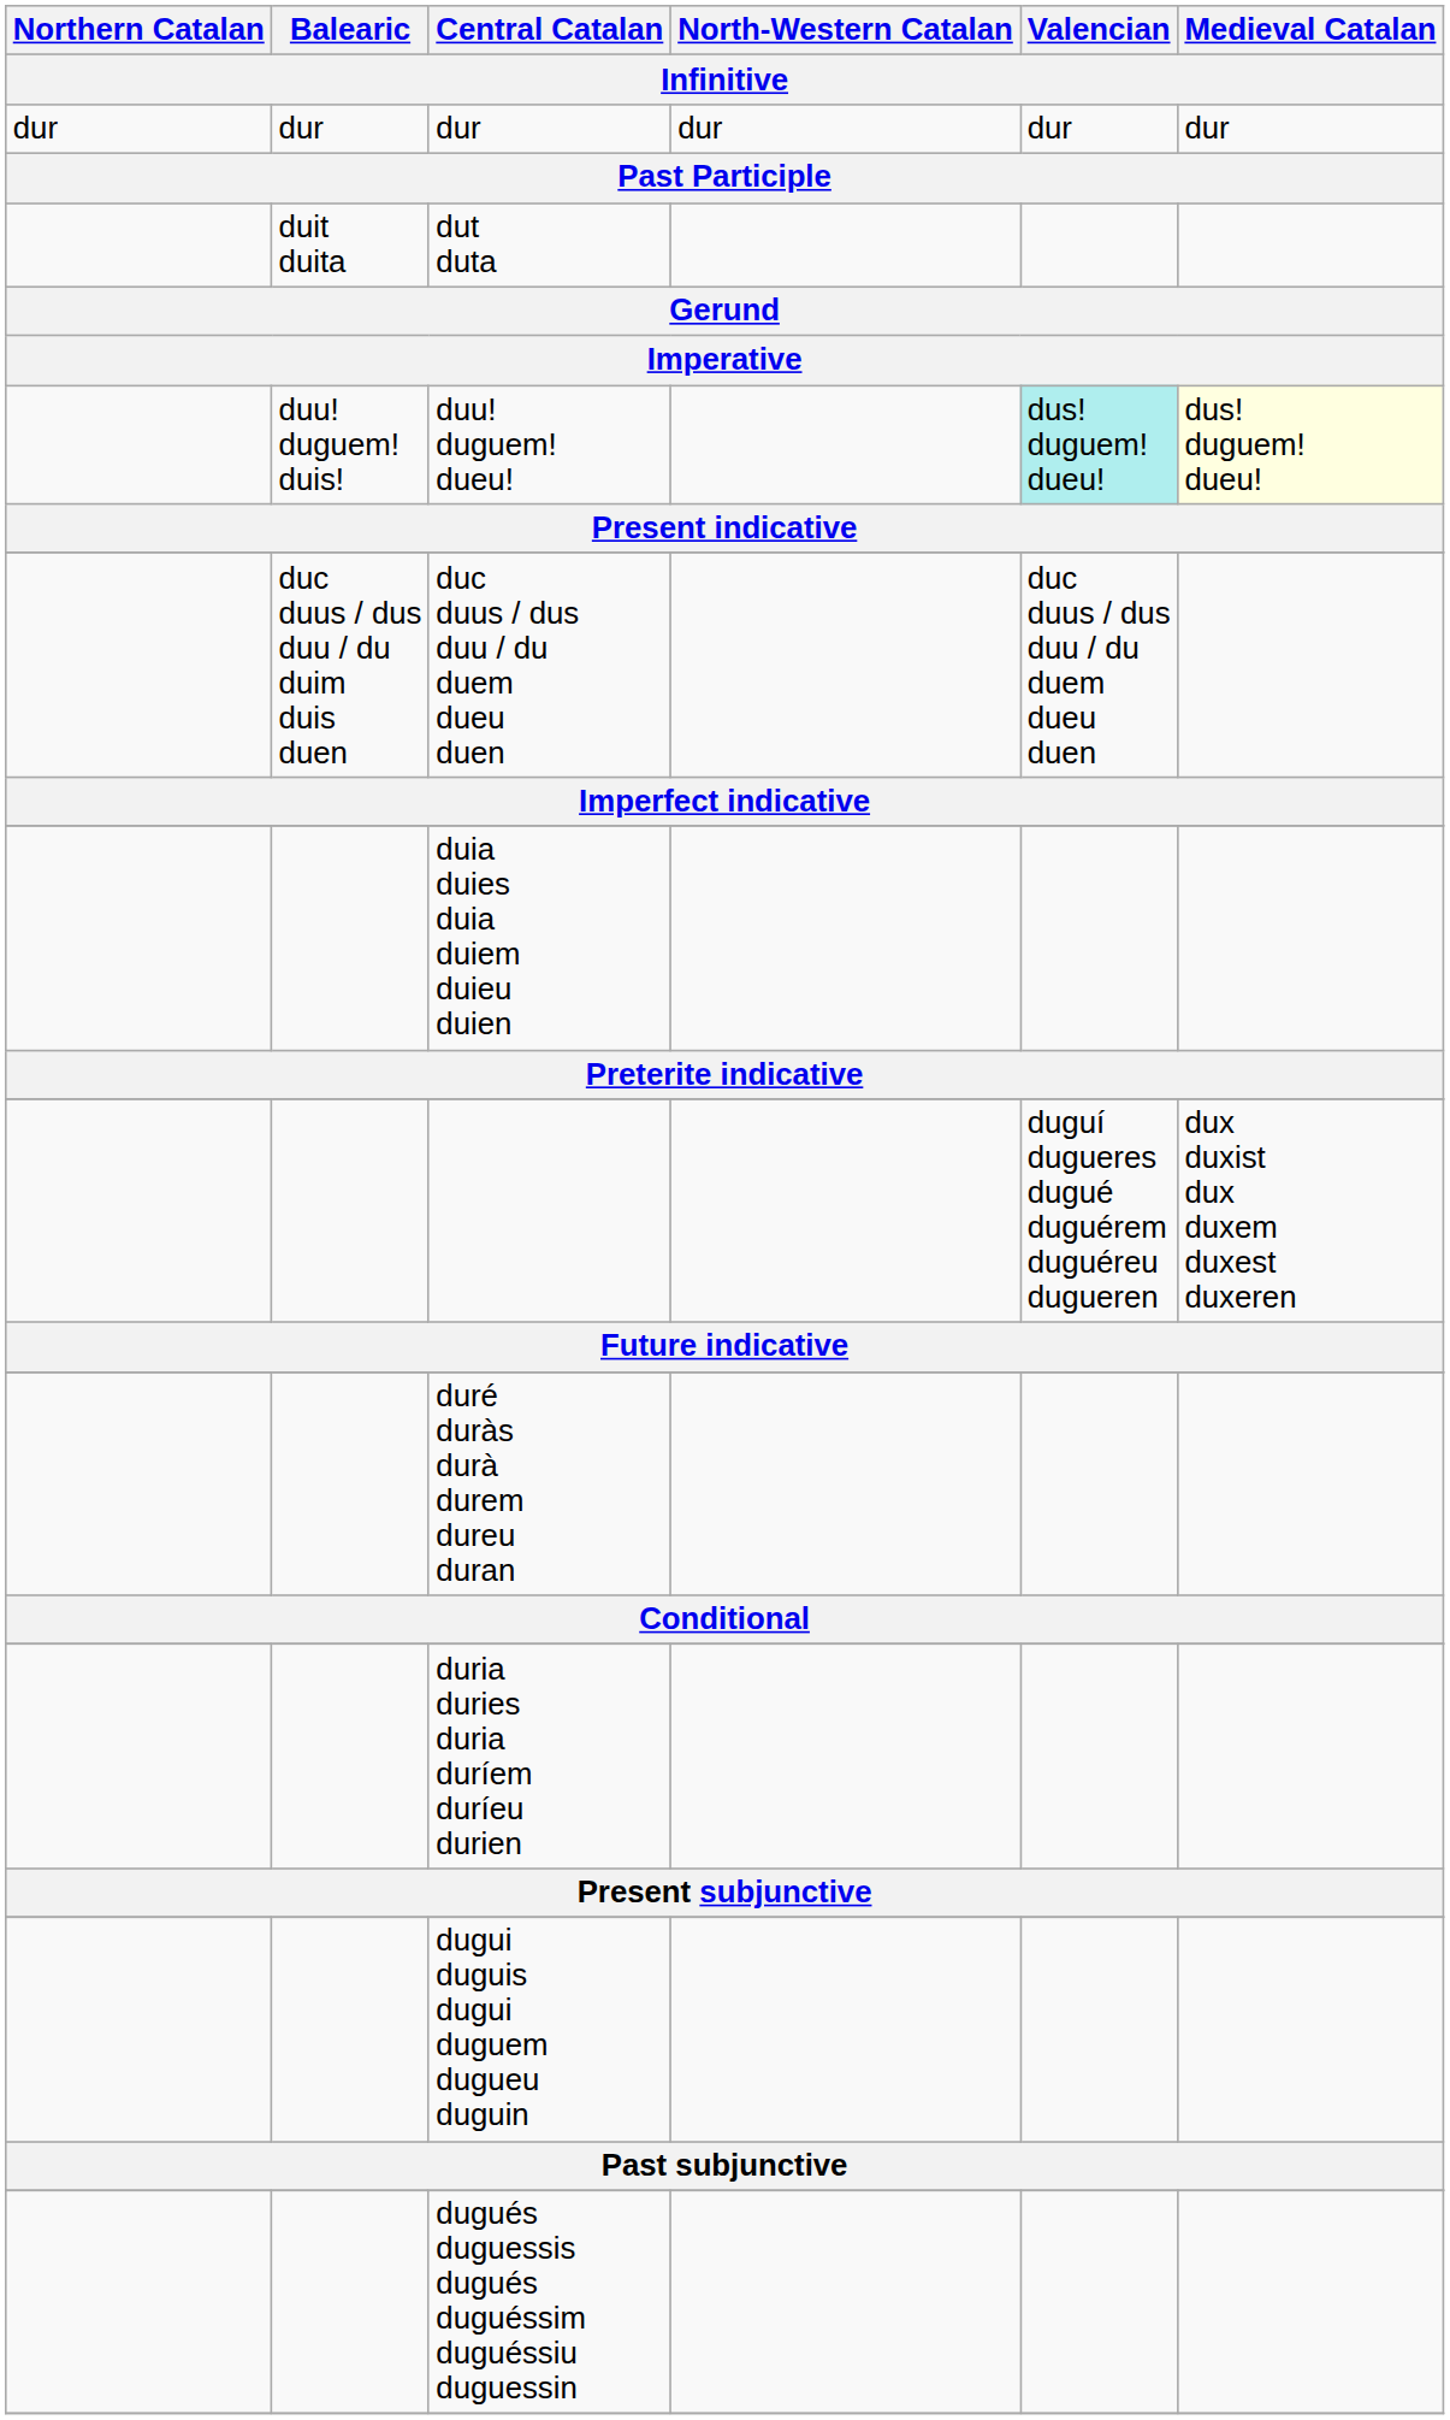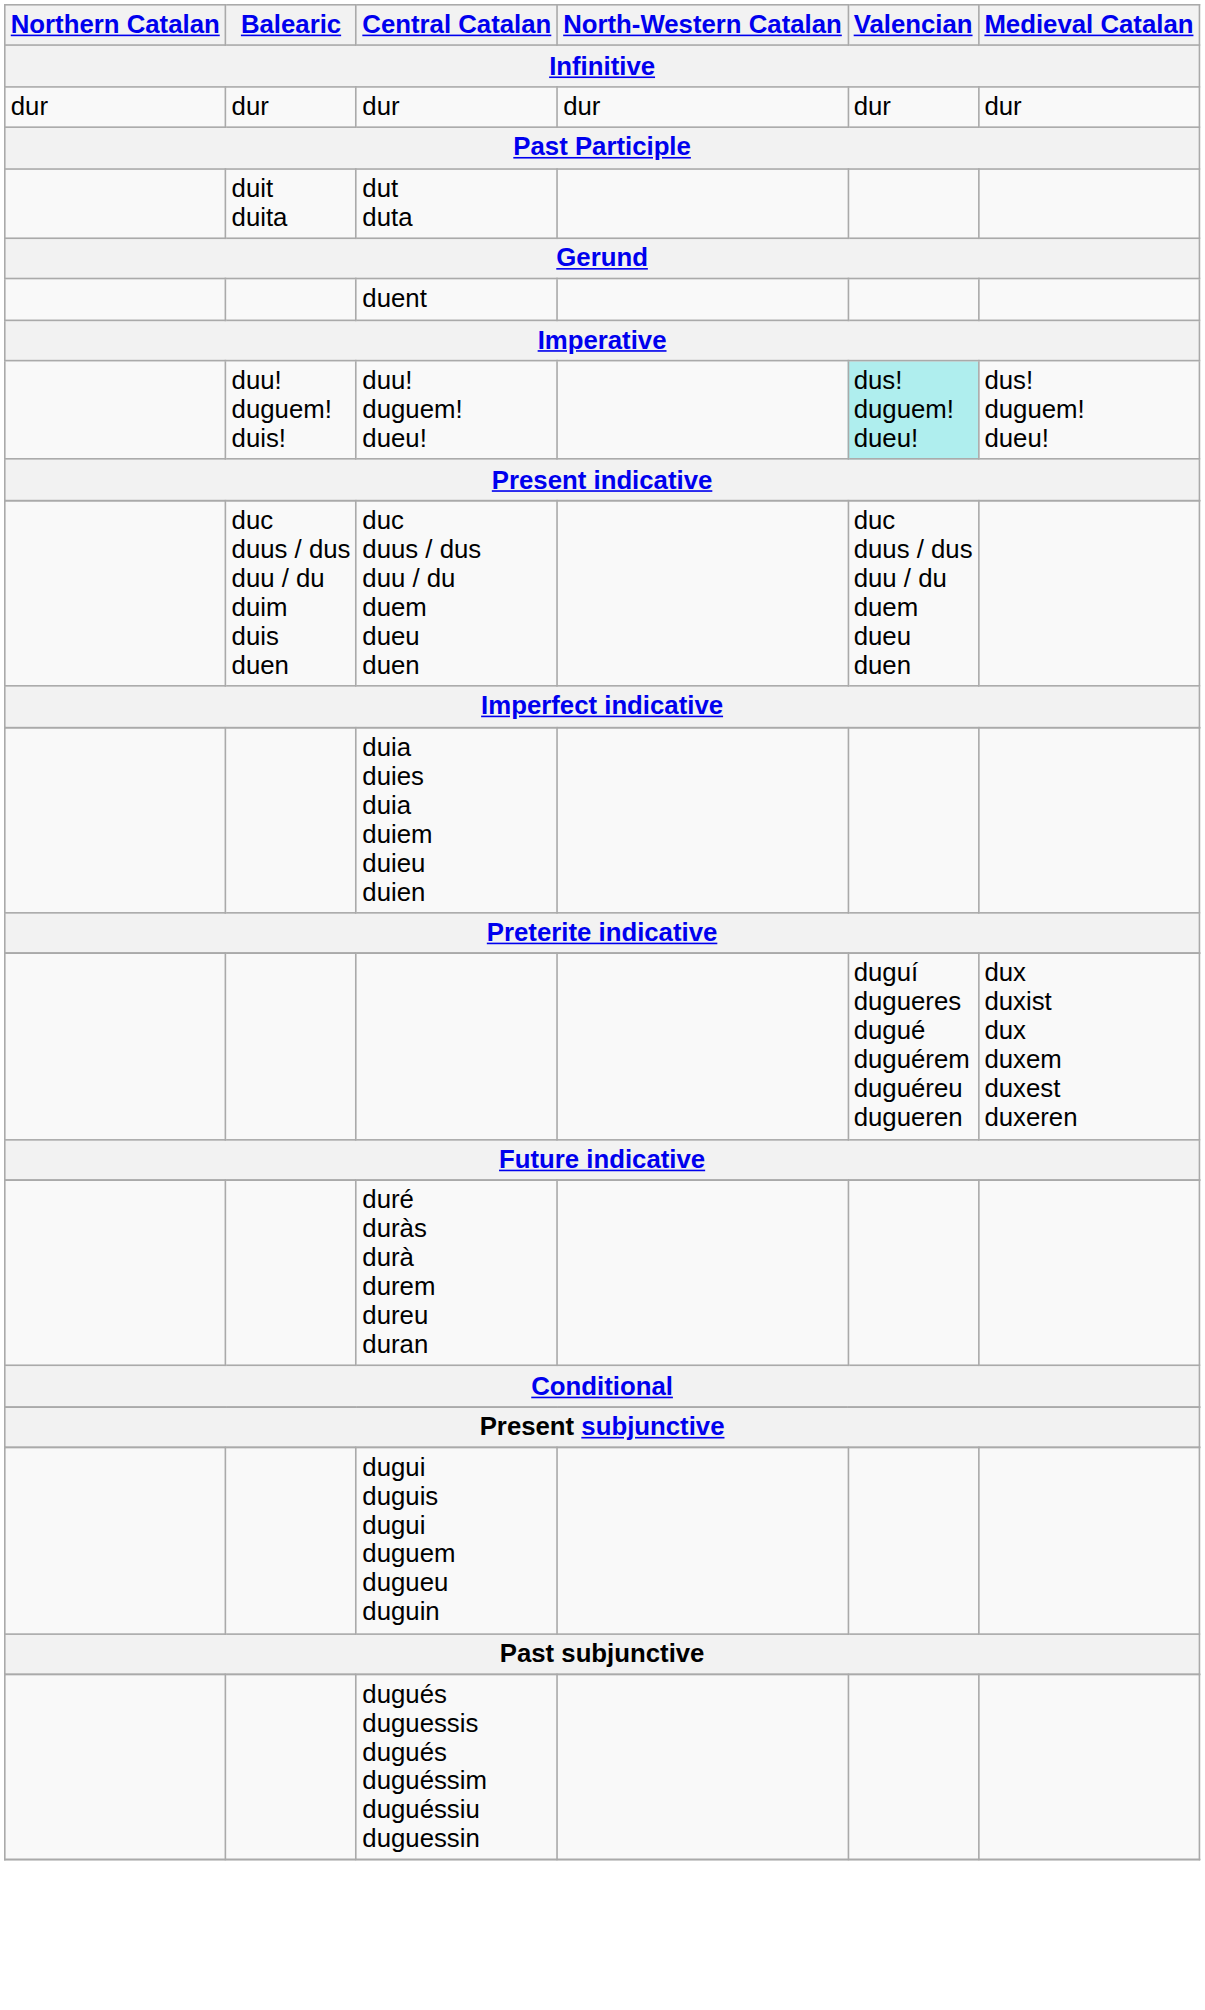+ row: duent
duu! duguem! dueu! | Medieval Catalan: lightyellow background -> no background
- row: duria duries duria duríem duríeu durien
